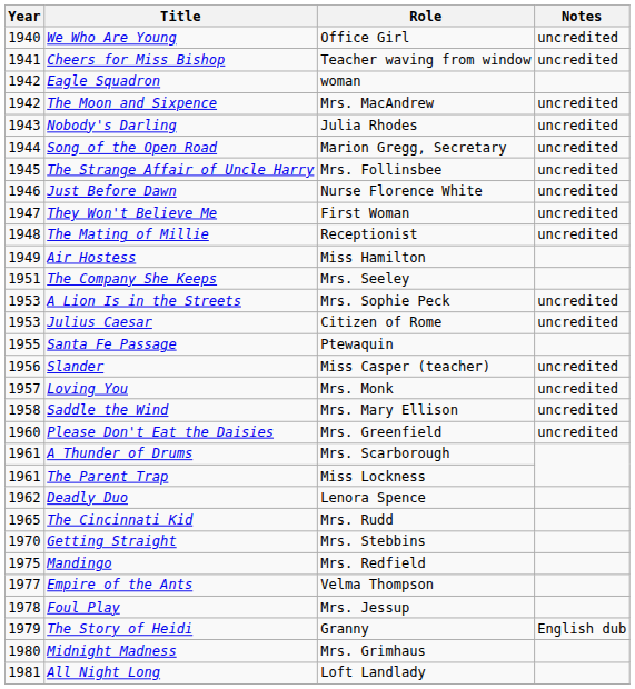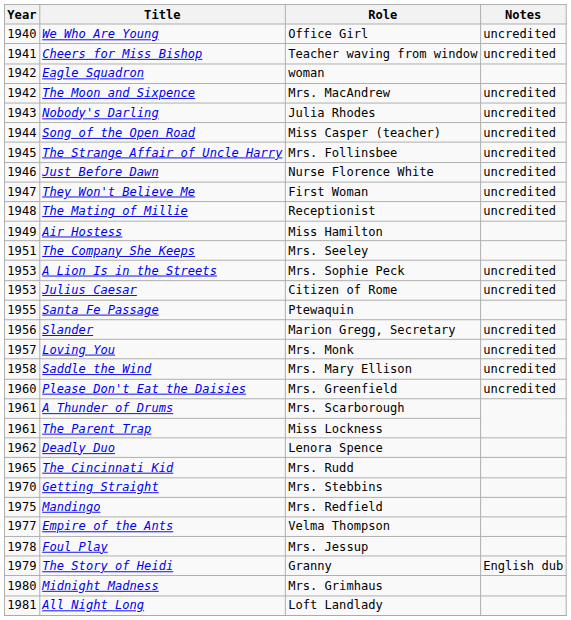Song of the Open Road | Role: Marion Gregg, Secretary -> Miss Casper (teacher)
Slander | Role: Miss Casper (teacher) -> Marion Gregg, Secretary
